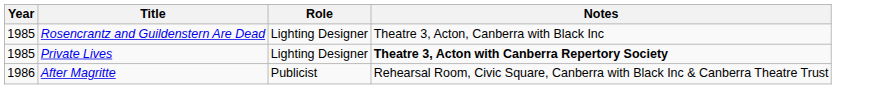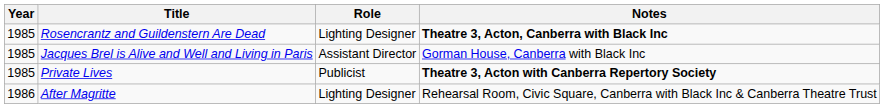Rosencrantz and Guildenstern Are Dead | Notes: normal -> bold
+ row: 1985 | Jacques Brel is Alive and Well and Living in Paris | Assistant Director | Gorman House, Canberra with Black Inc
Private Lives | Role: Lighting Designer -> Publicist
After Magritte | Role: Publicist -> Lighting Designer
